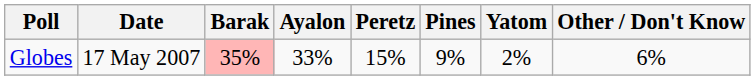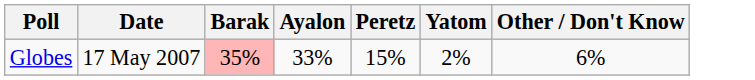- column: Pines | 9%
